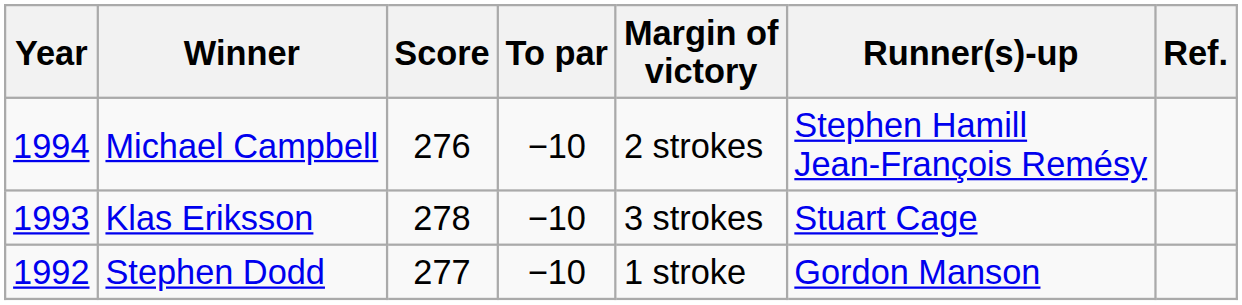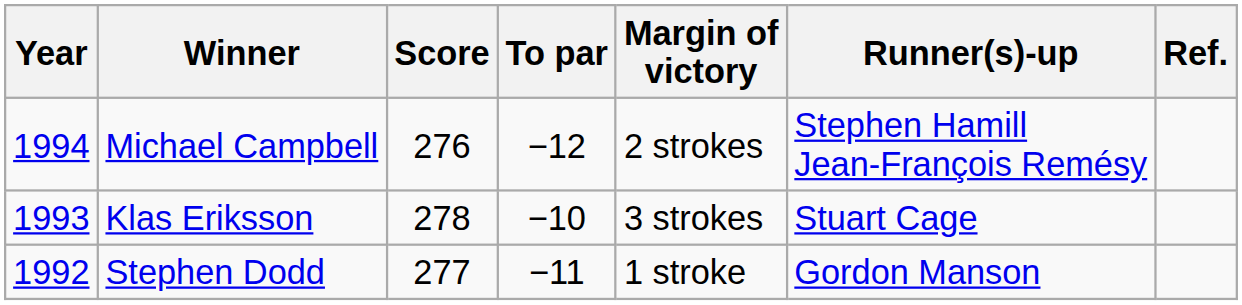Michael Campbell | To par: −10 -> −12
Stephen Dodd | To par: −10 -> −11
